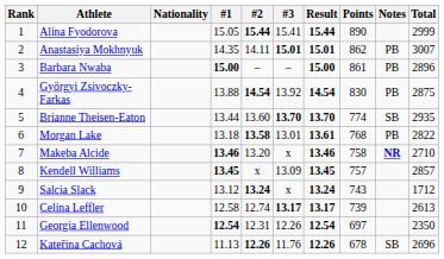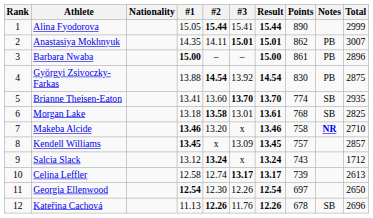Brianne Theisen-Eaton | #1: 13.44 -> 13.41
Morgan Lake | Notes: PB -> SB
Morgan Lake | Total: 2822 -> 2825
Georgia Ellenwood | #2: 12.31 -> 12.30
Georgia Ellenwood | Total: 2350 -> 2650
